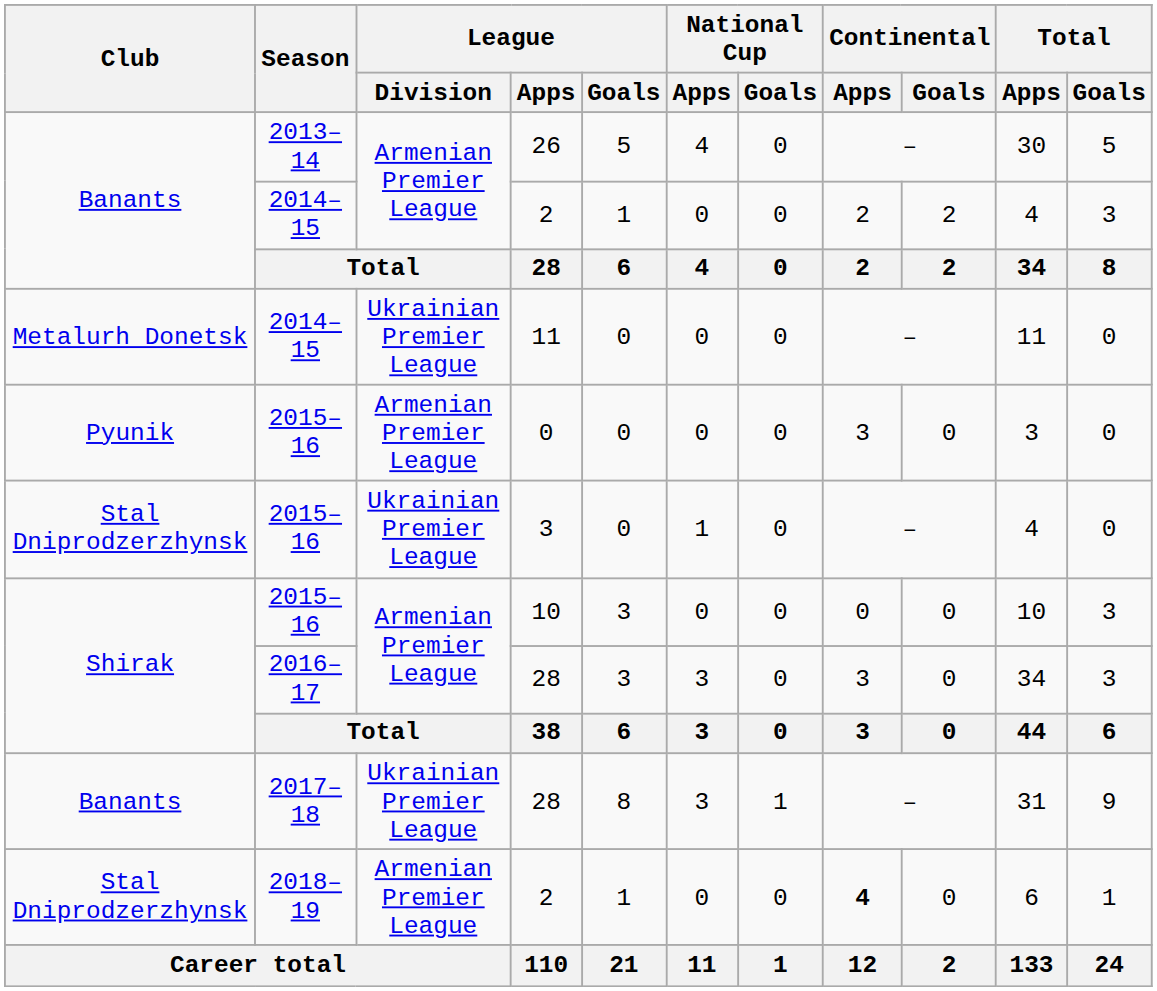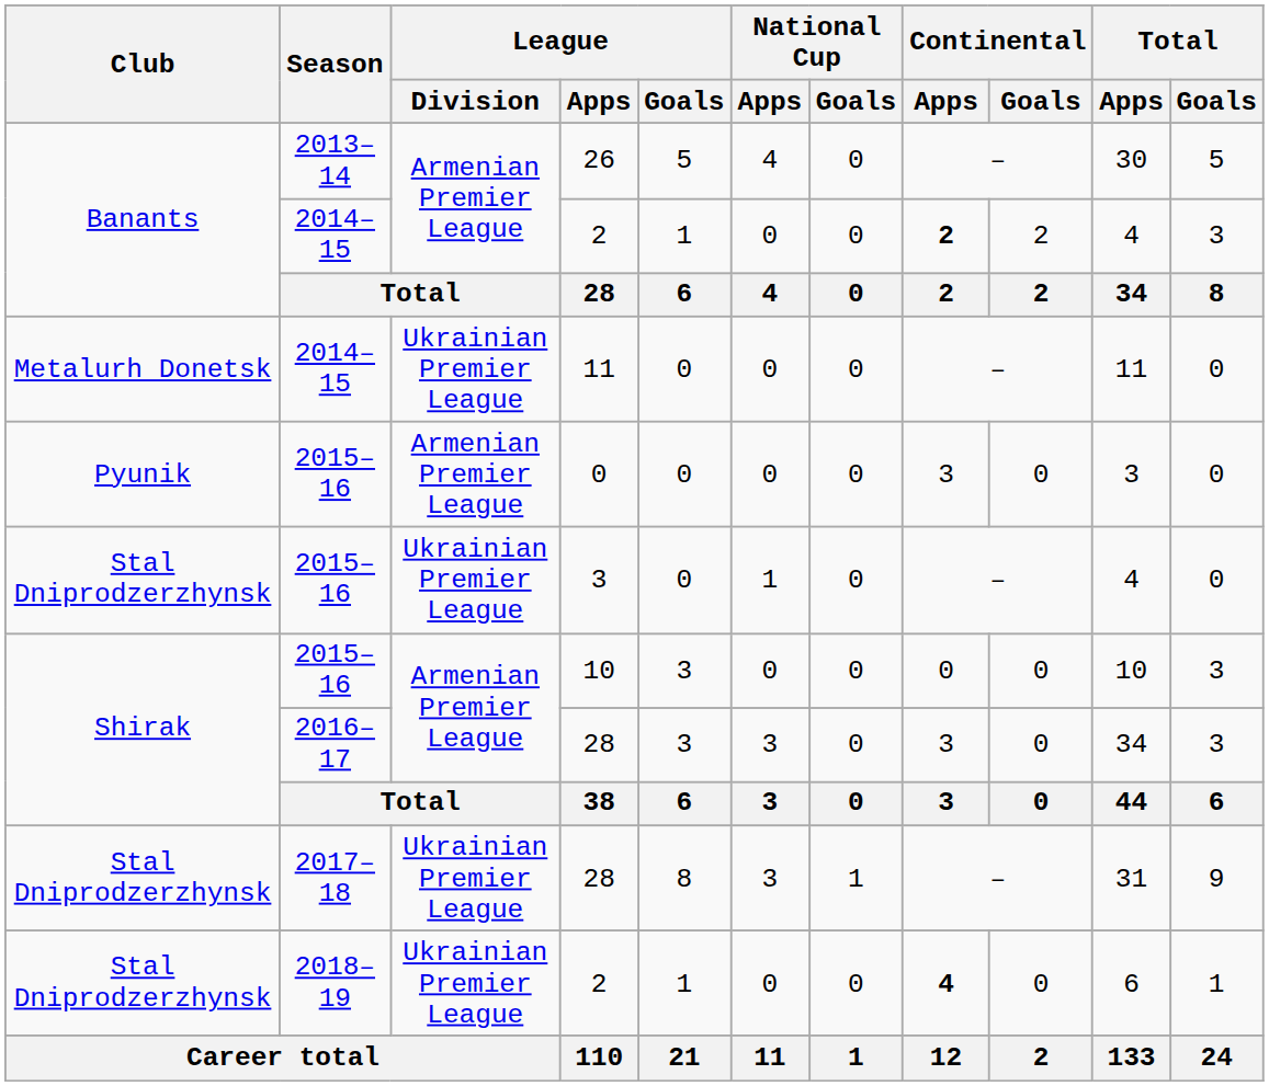2014–15 / 2 | Continental / Apps: normal -> bold
2017–18 / 28 | Club: Banants -> Stal Dniprodzerzhynsk
2018–19 / 2 | League / Division: Armenian Premier League -> Ukrainian Premier League
